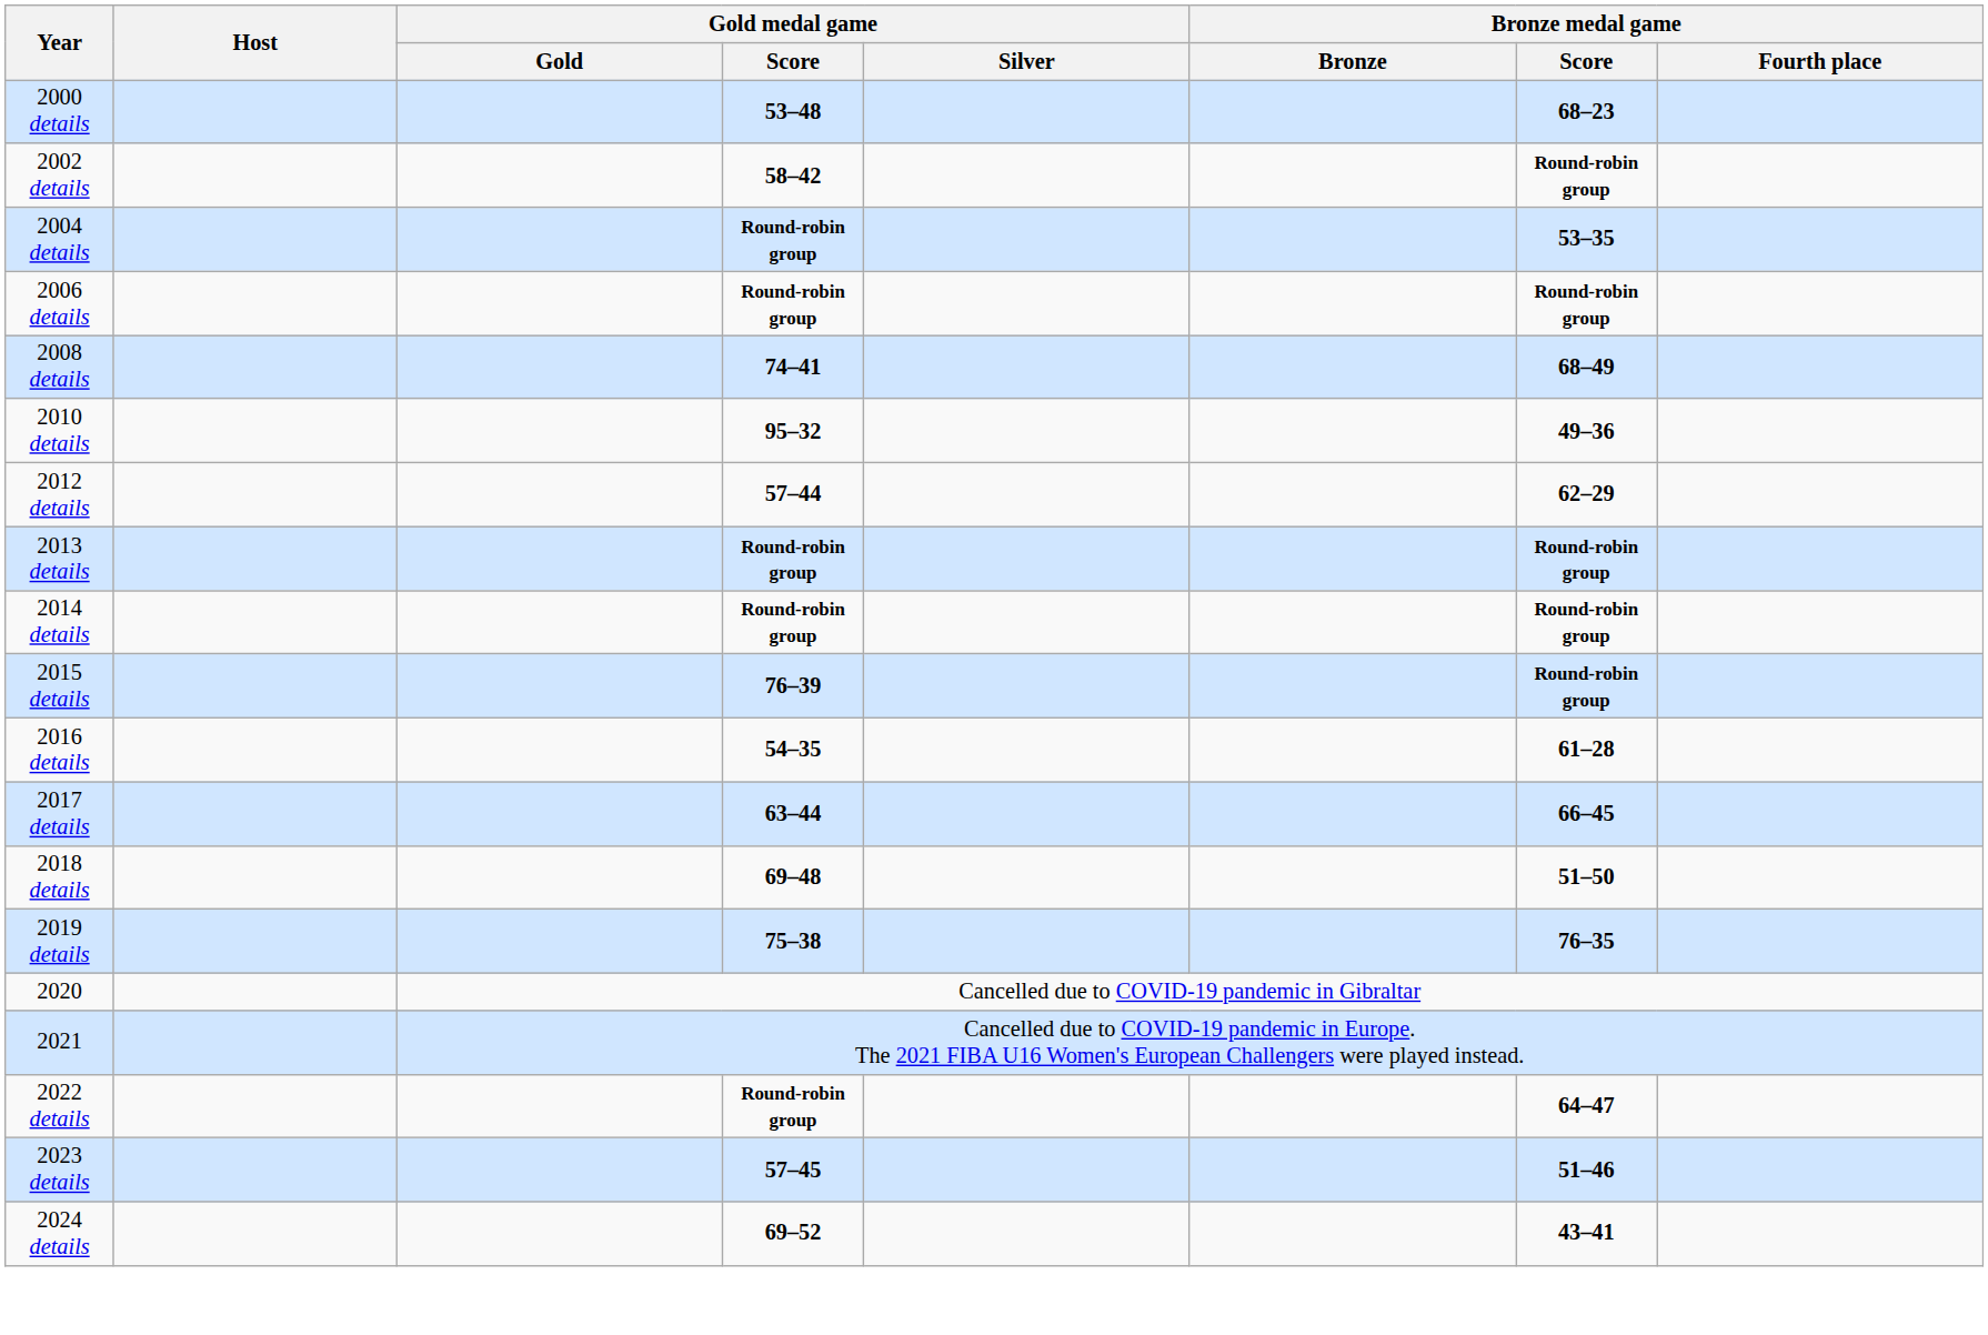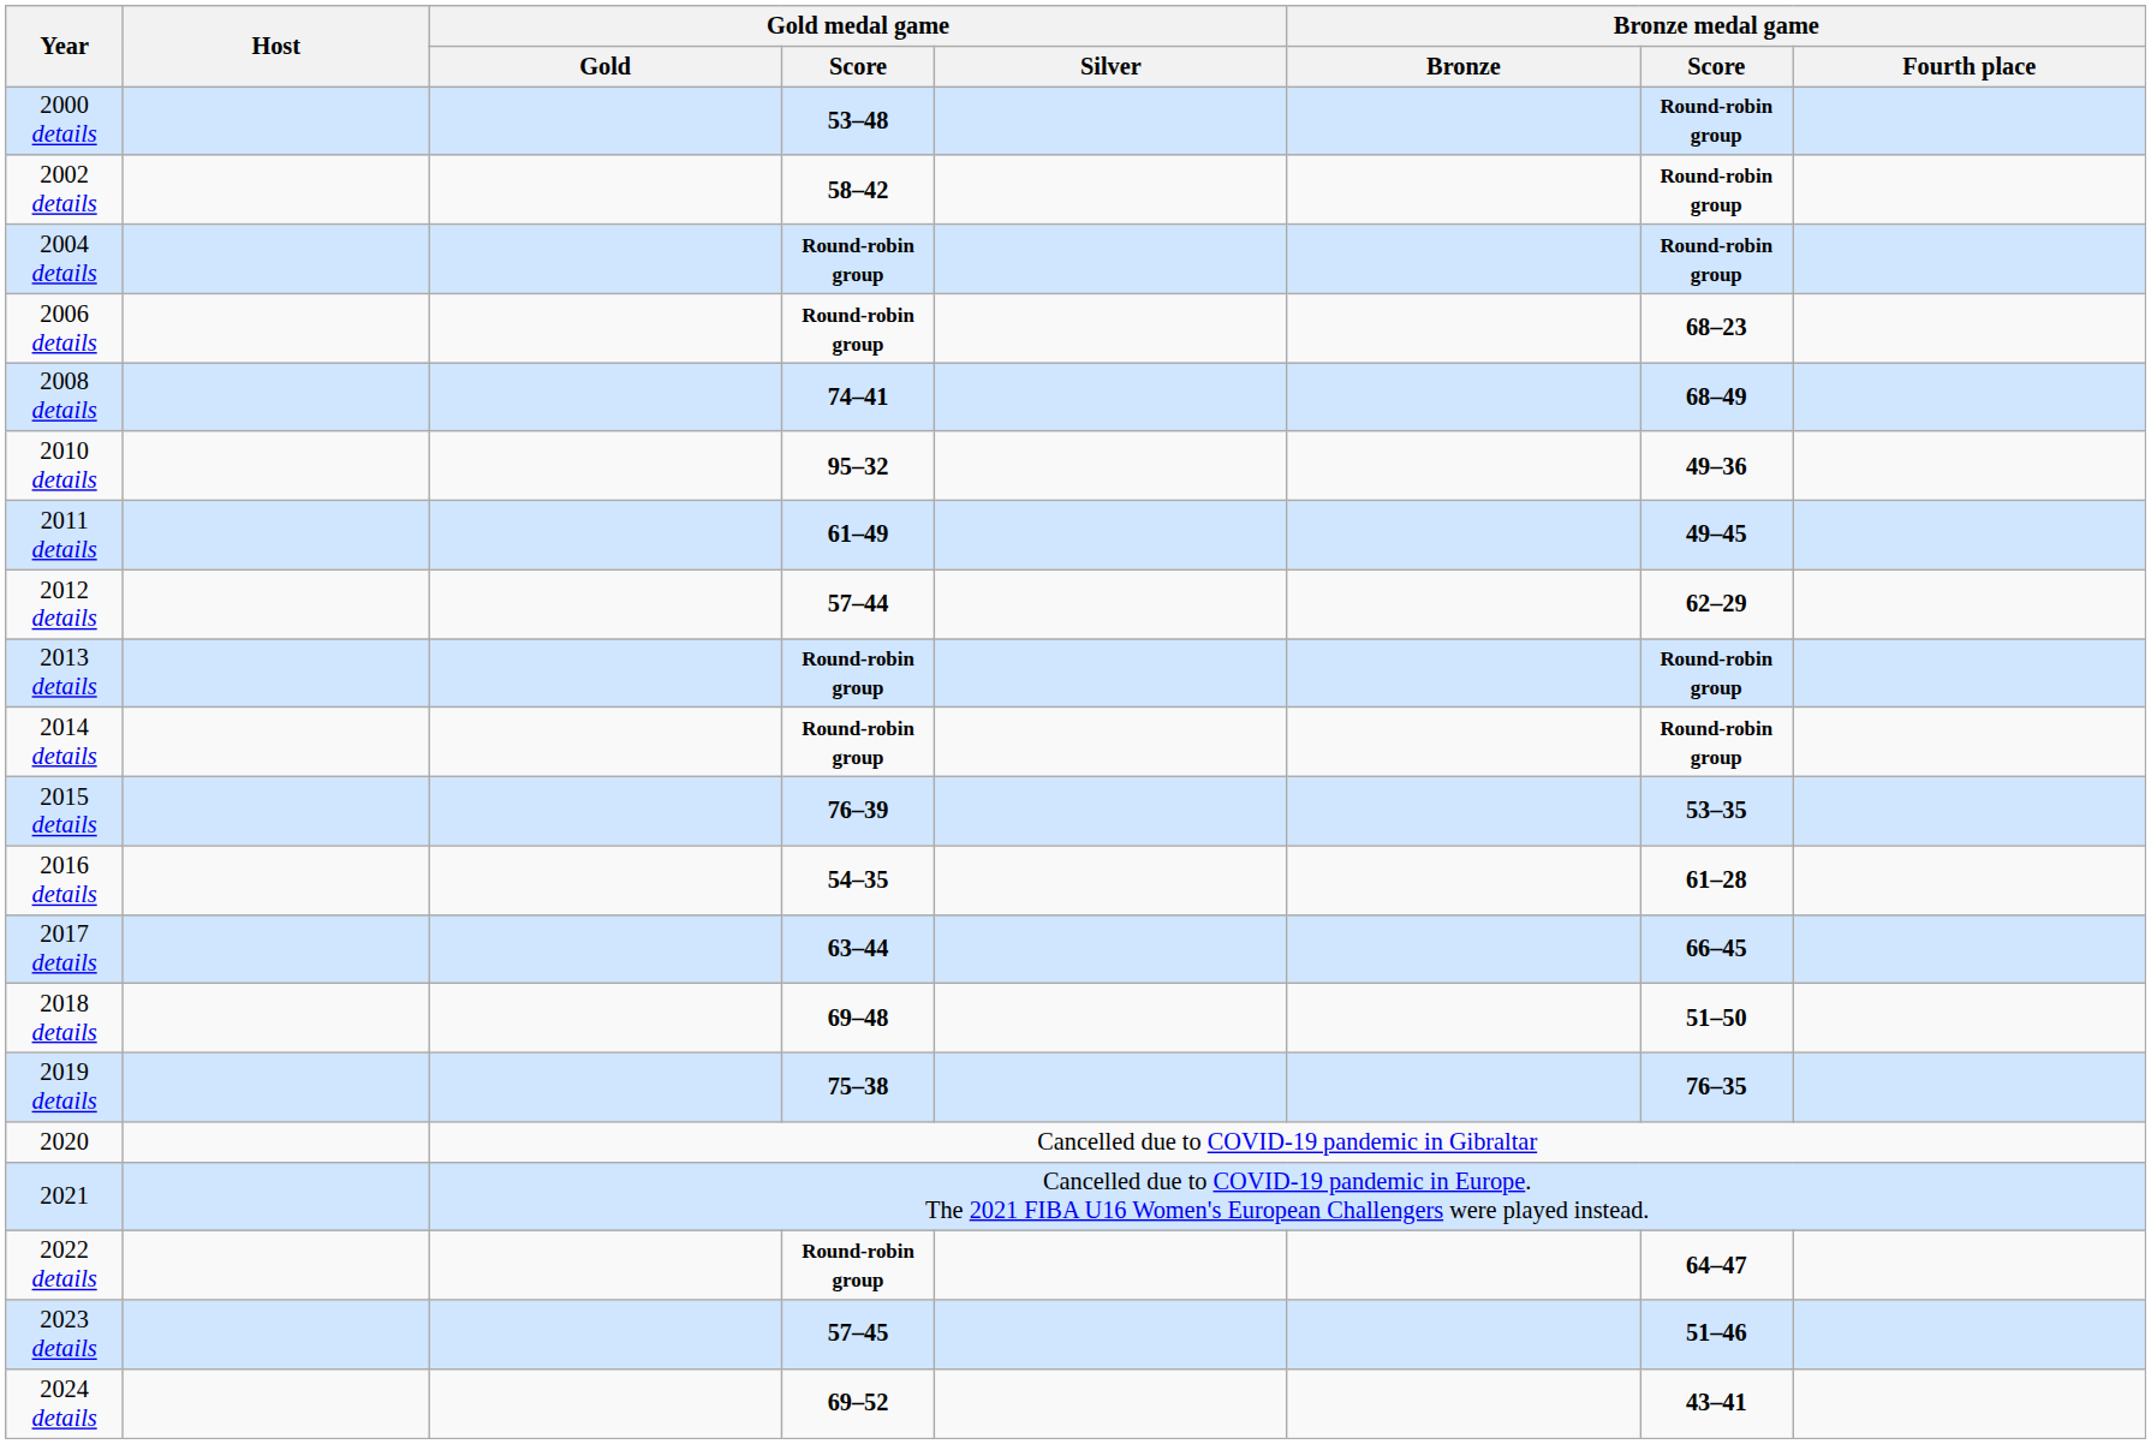2000 details | Bronze medal game / Score: 68–23 -> Round-robin group
2004 details | Bronze medal game / Score: 53–35 -> Round-robin group
2006 details | Bronze medal game / Score: Round-robin group -> 68–23
+ row: 2011 details | 61–49 | 49–45
2015 details | Bronze medal game / Score: Round-robin group -> 53–35
